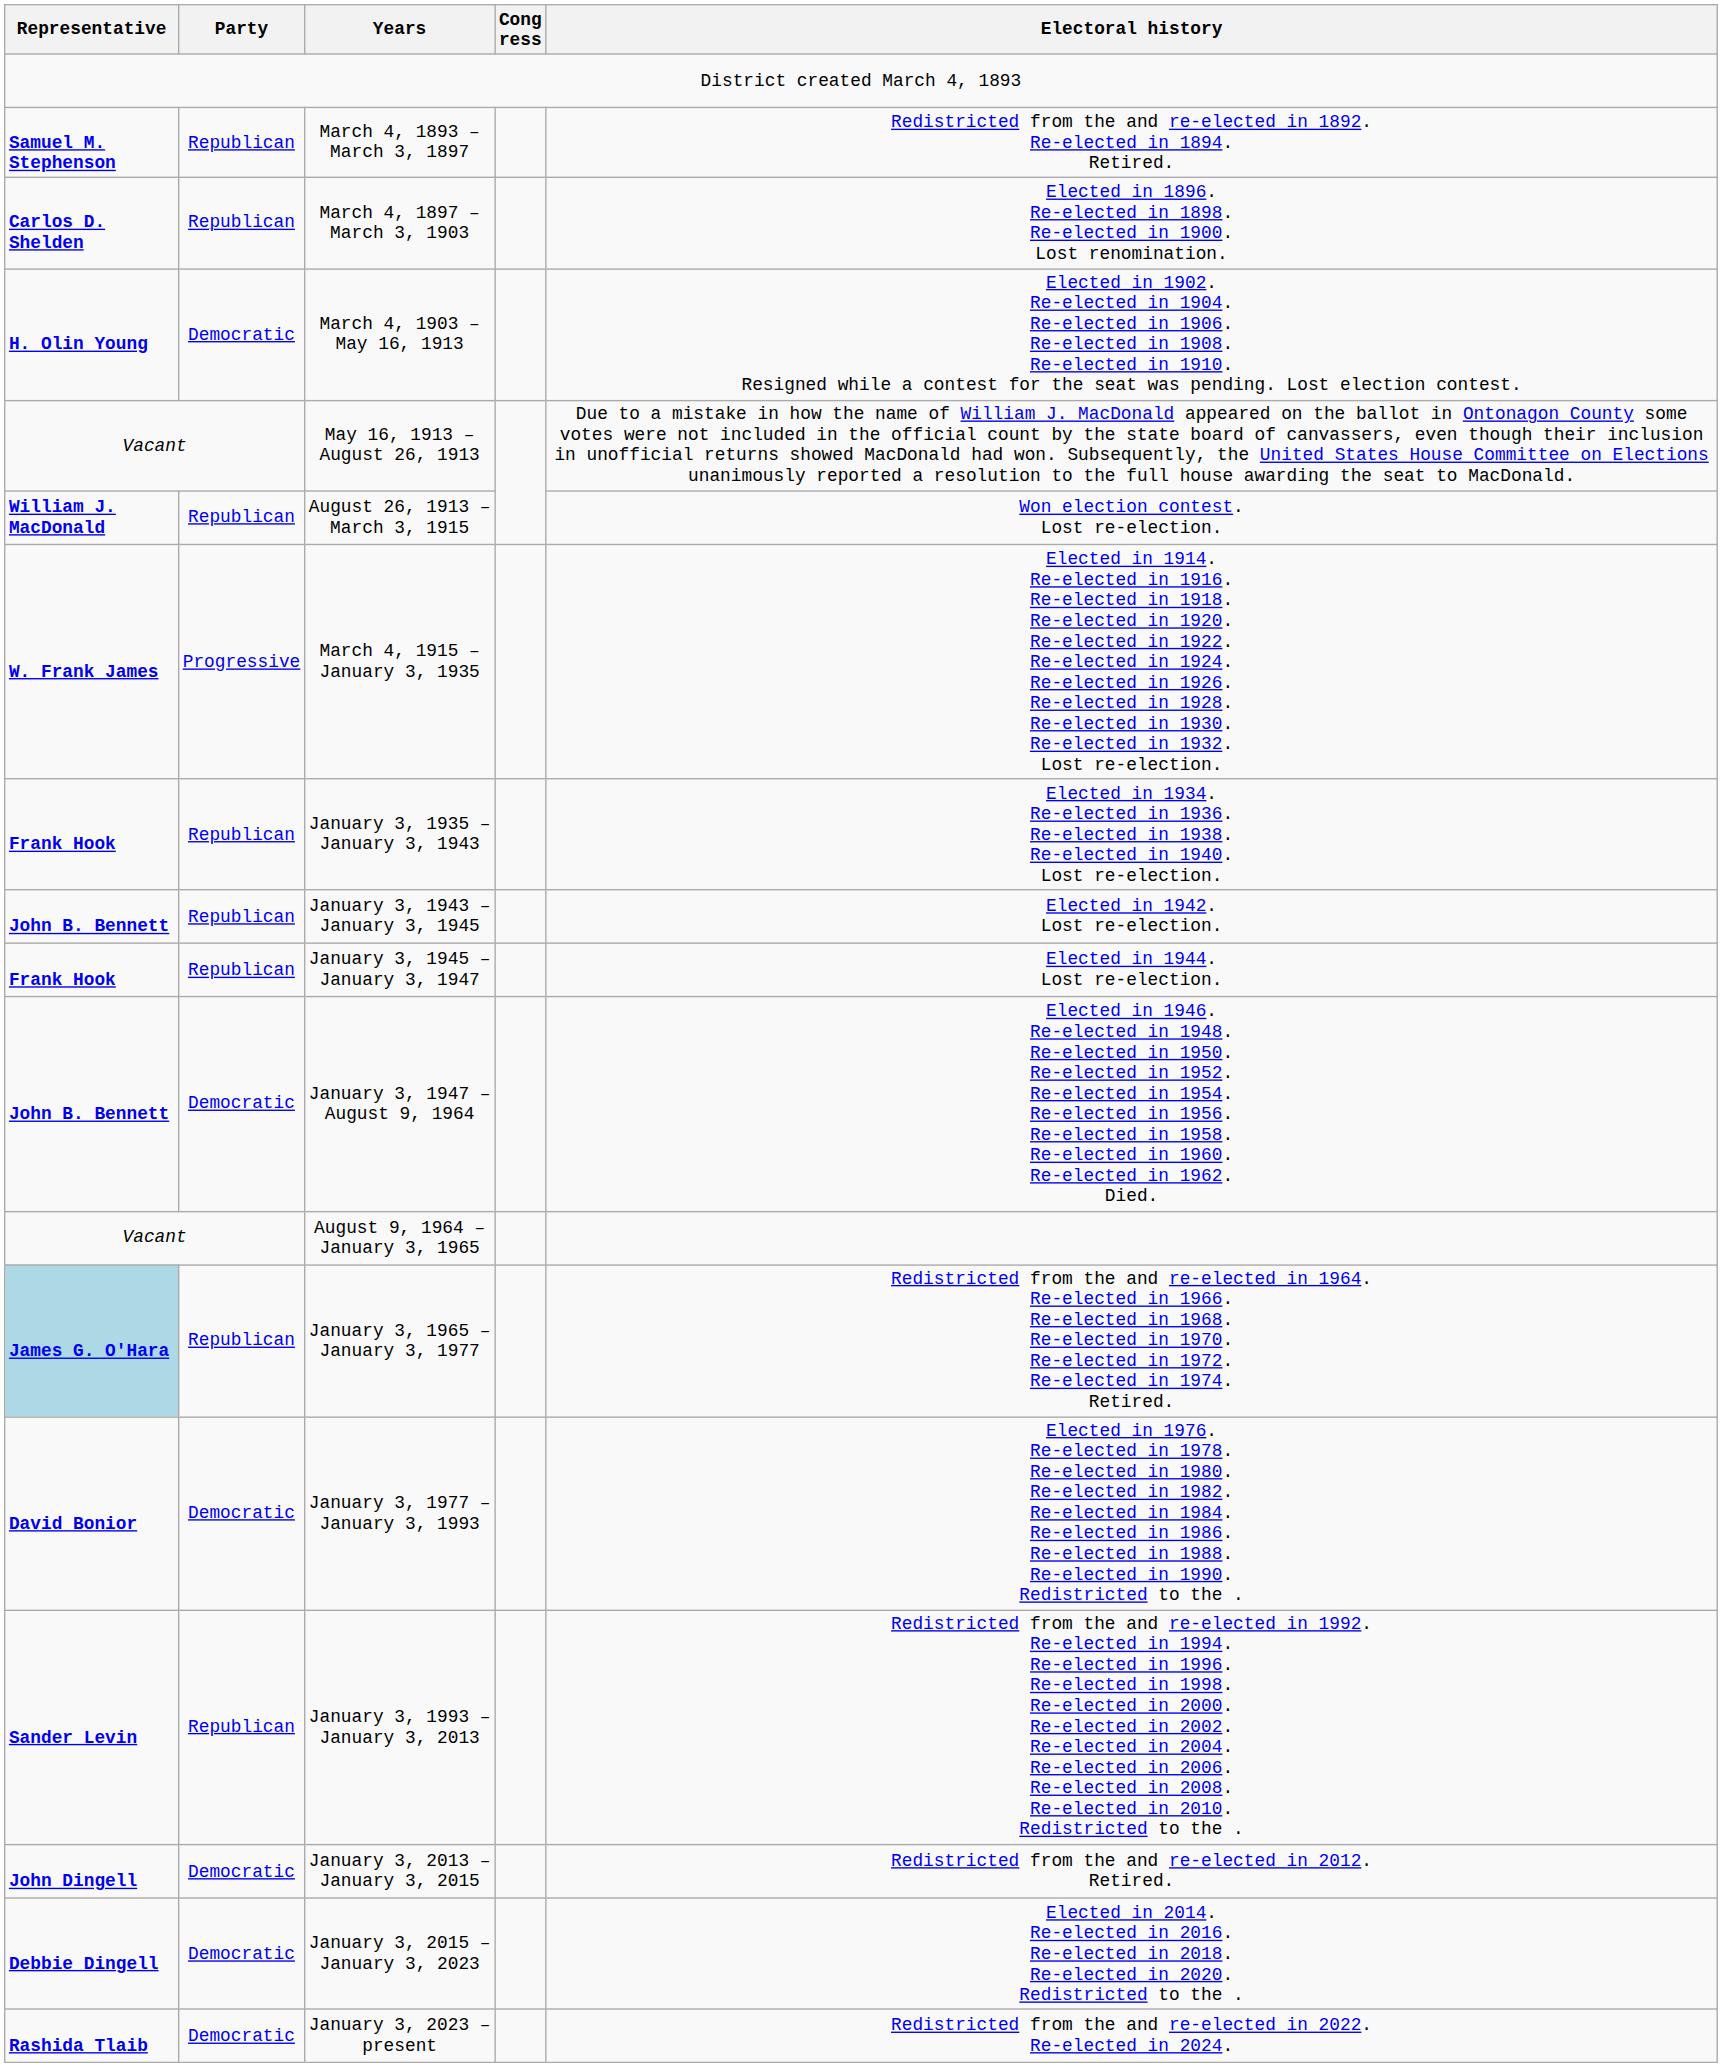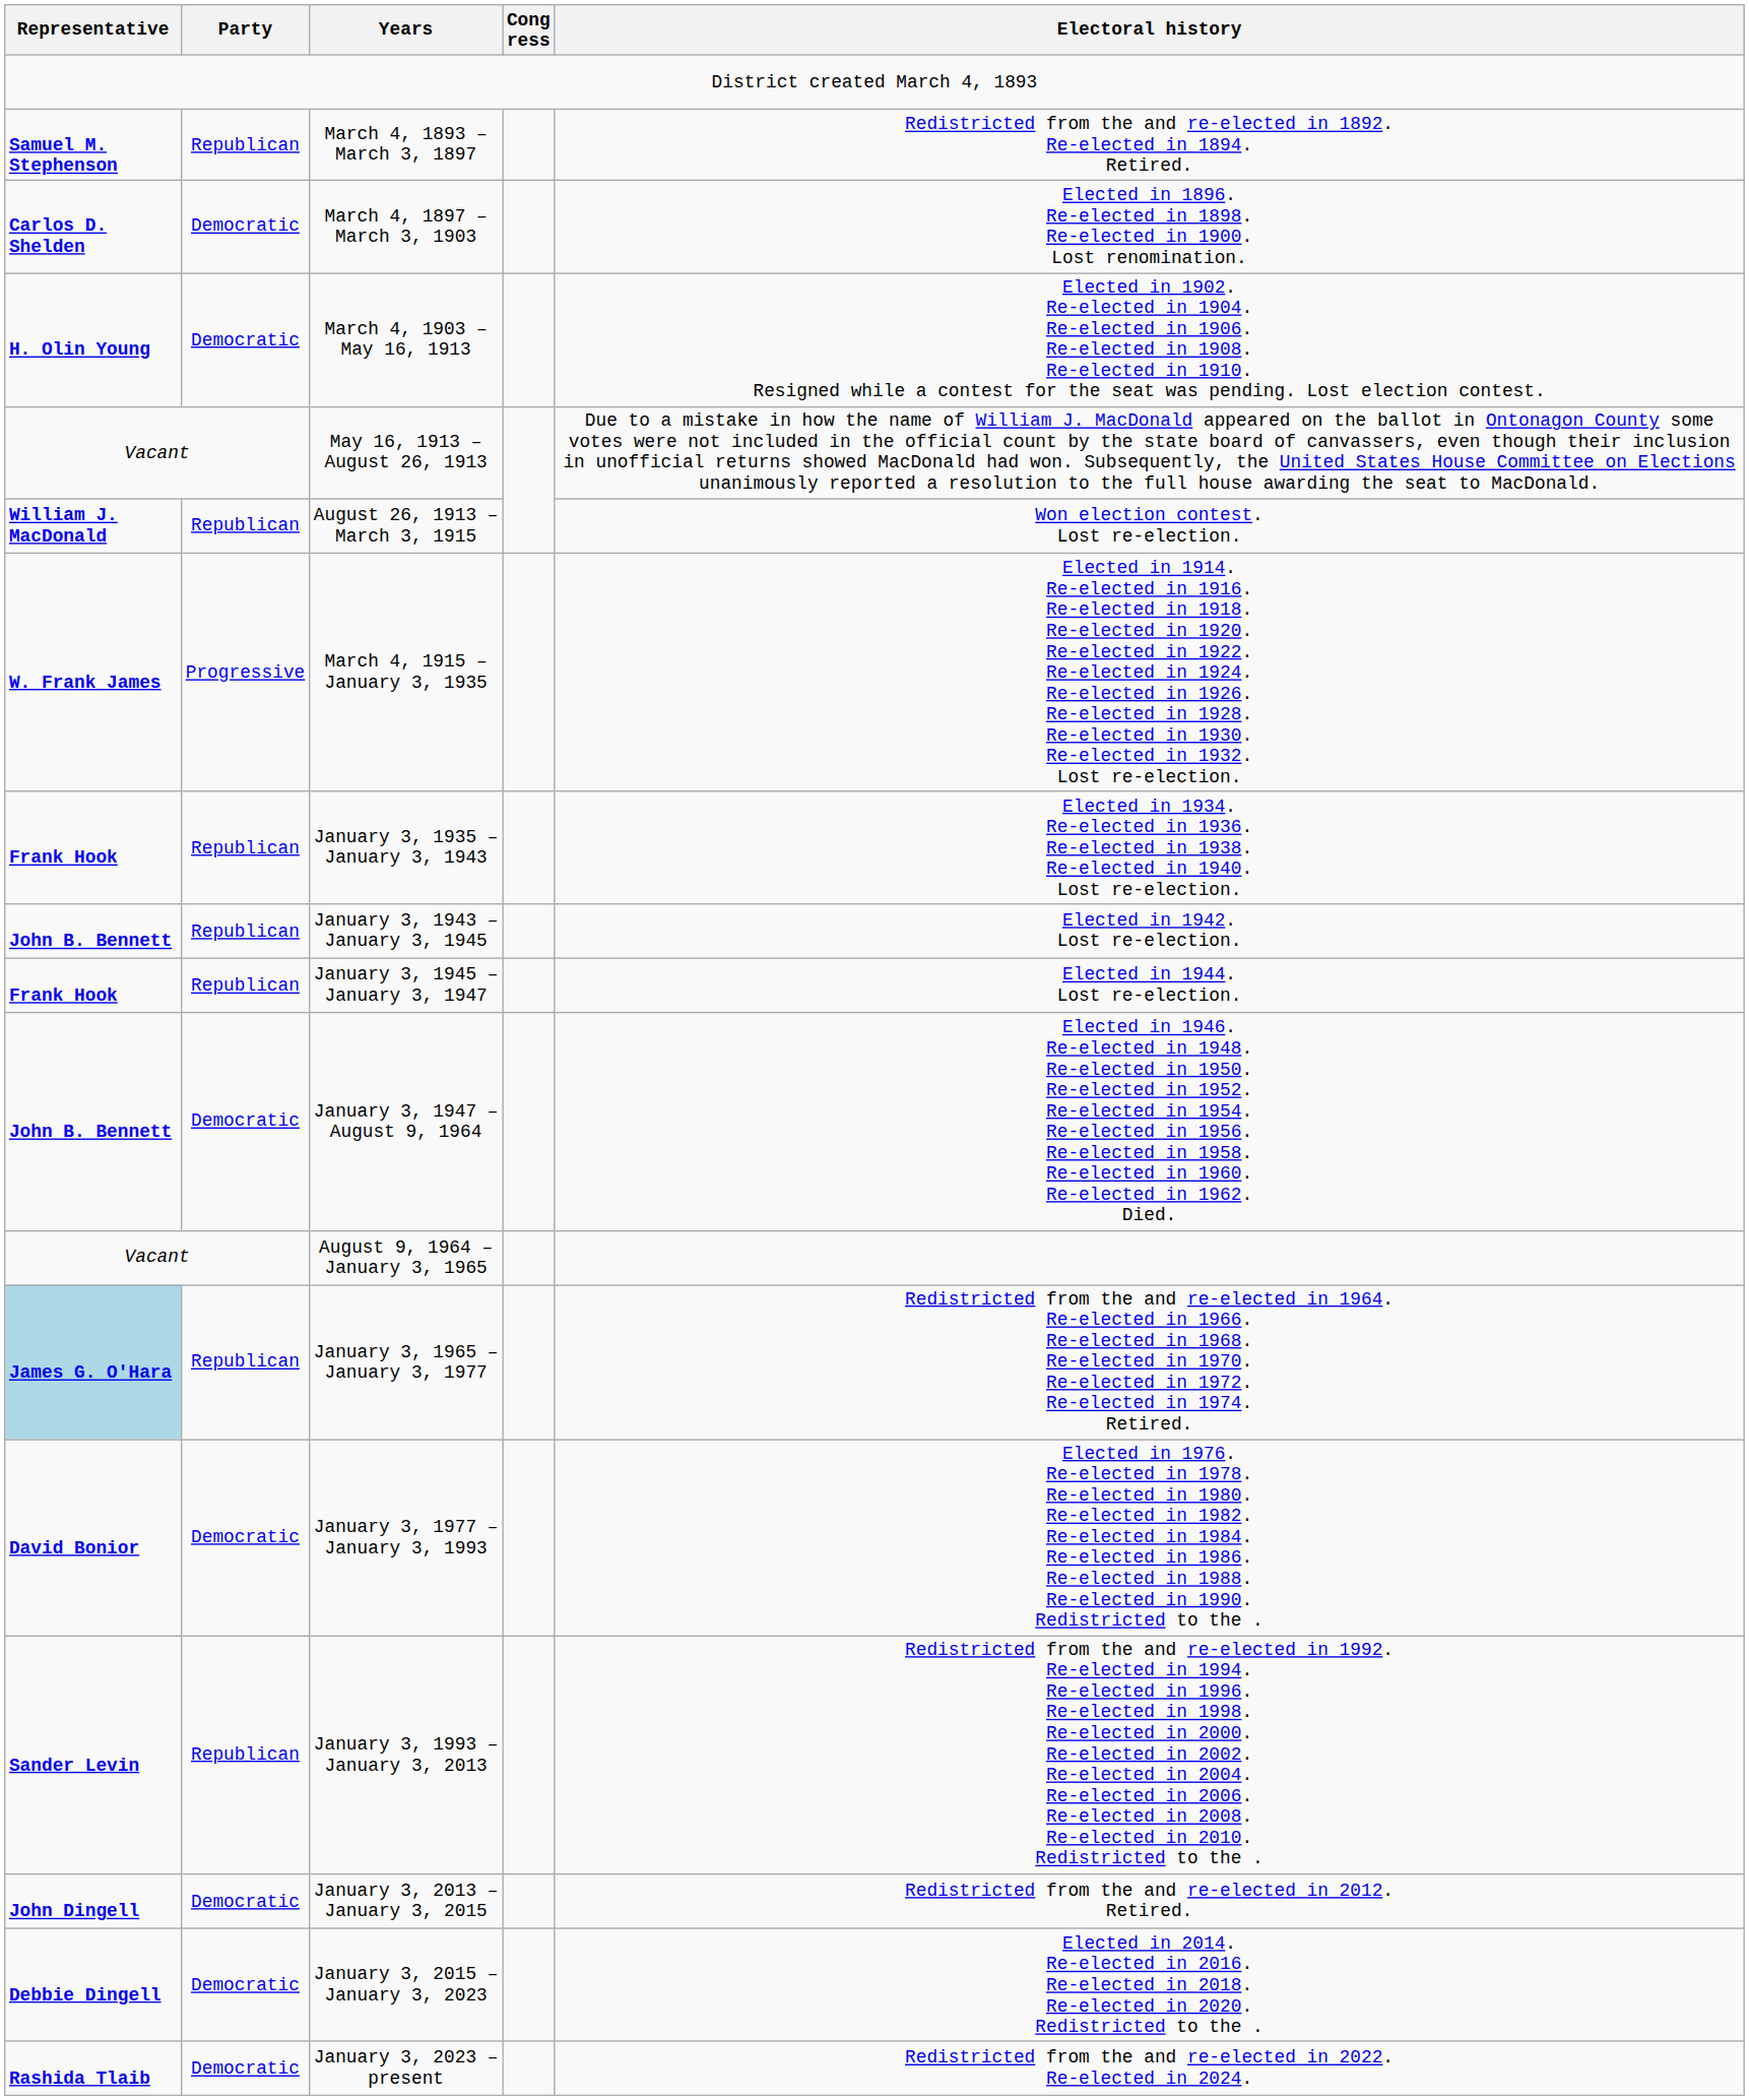March 4, 1897 – March 3, 1903 | Party: Republican -> Democratic
